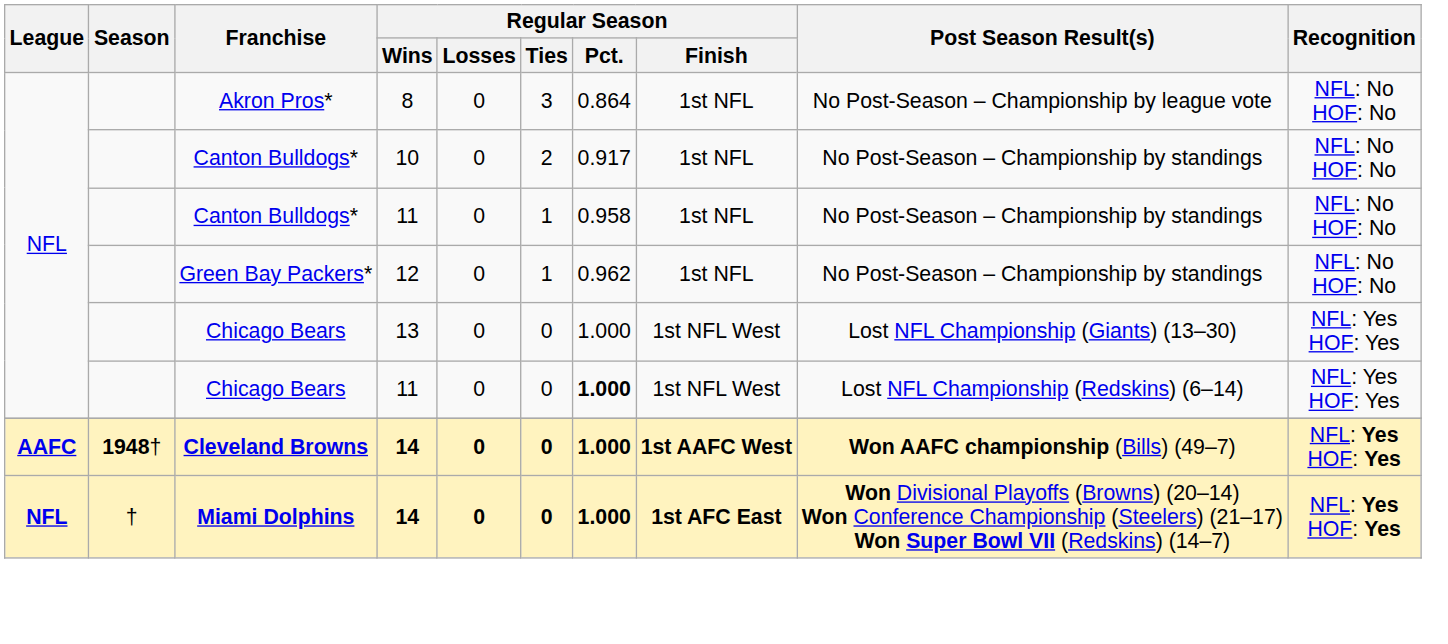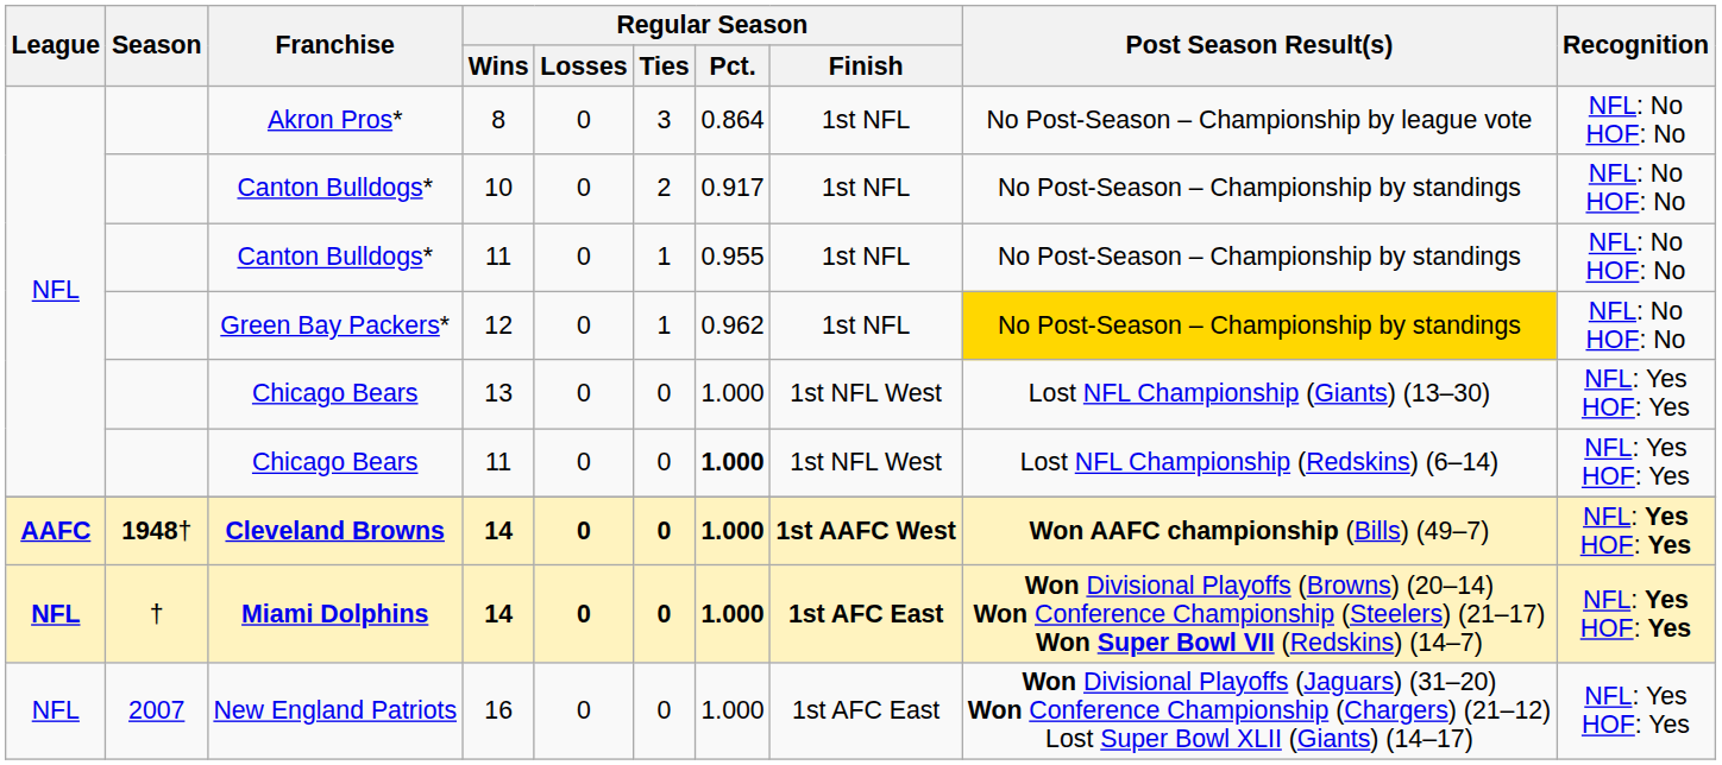Canton Bulldogs* / 11 | Regular Season / Pct.: 0.958 -> 0.955
Green Bay Packers* | Post Season Result(s): no background -> gold background
+ row: NFL | 2007 | New England Patriots | 16 | 0 | 0 | 1.000 | 1st AFC East | Won Divisional Playoffs (Jaguars) (31–20) Won Conference Championship (Chargers) (21–12) Lost Super Bowl XLII (Giants) (14–17) | NFL: Yes HOF: Yes
